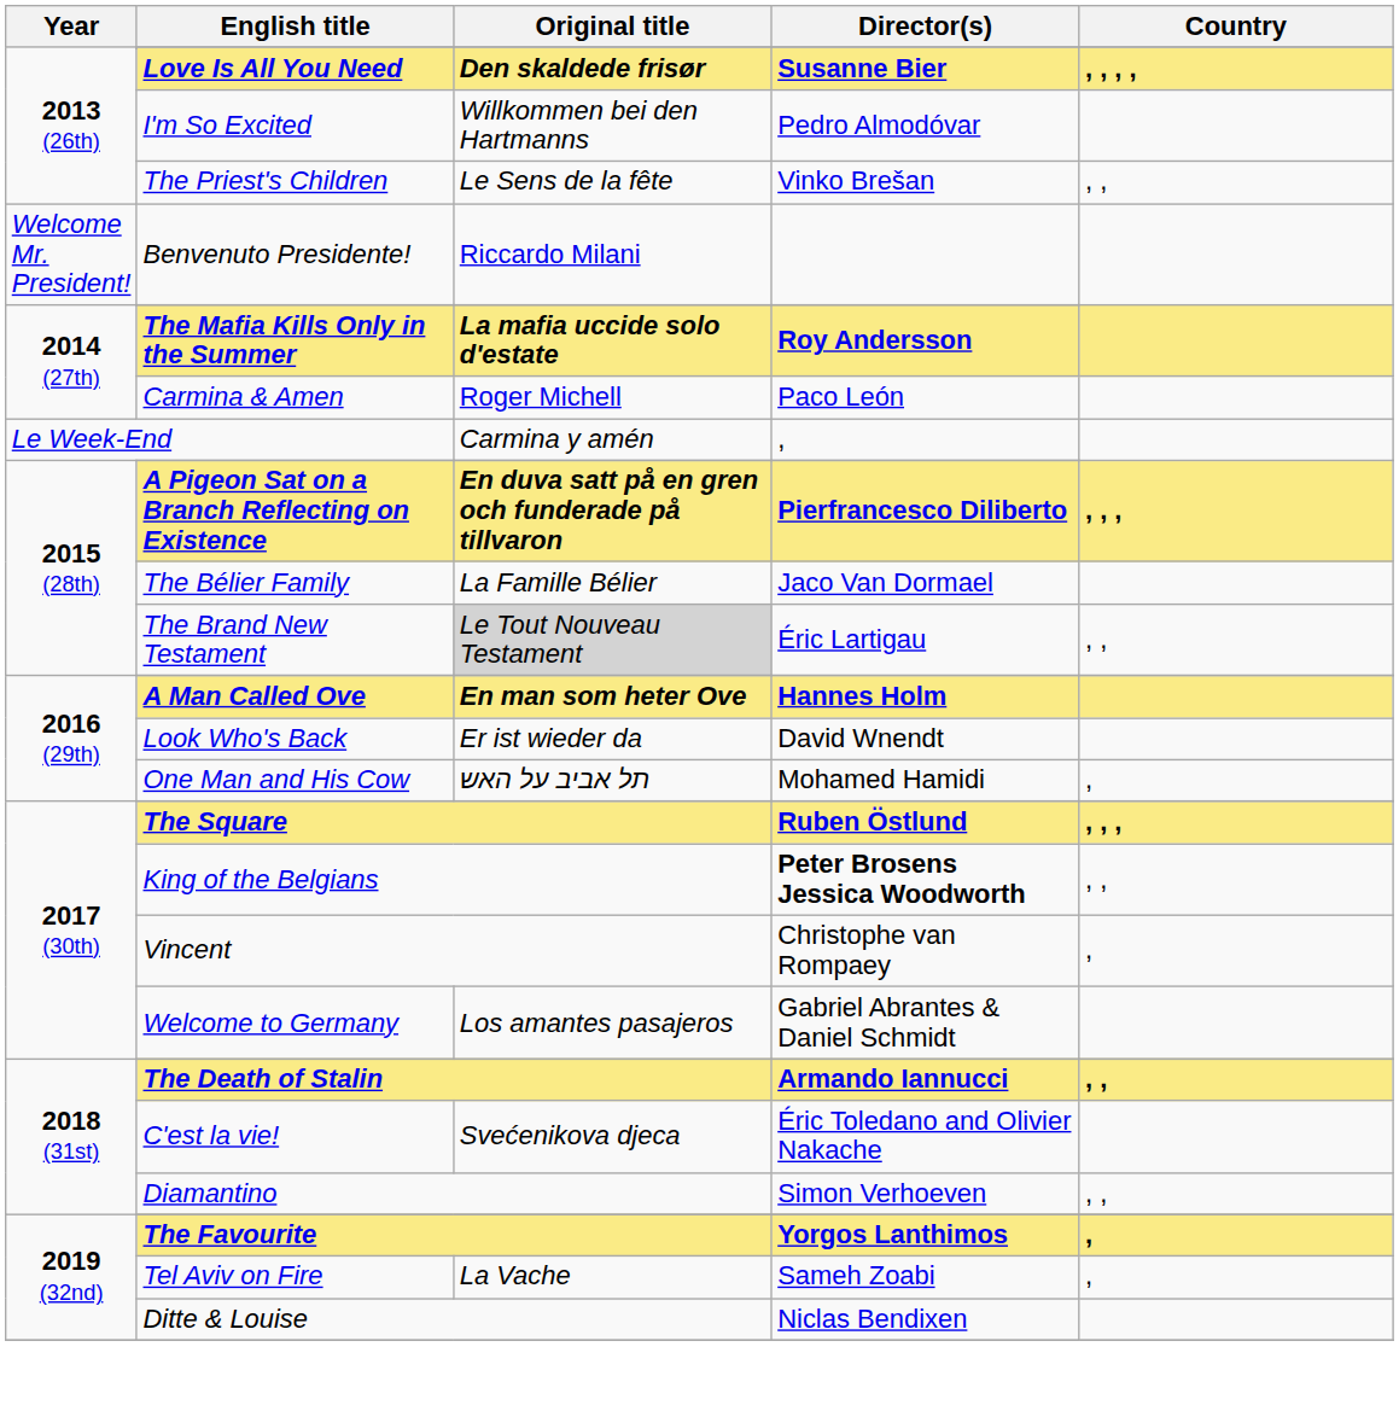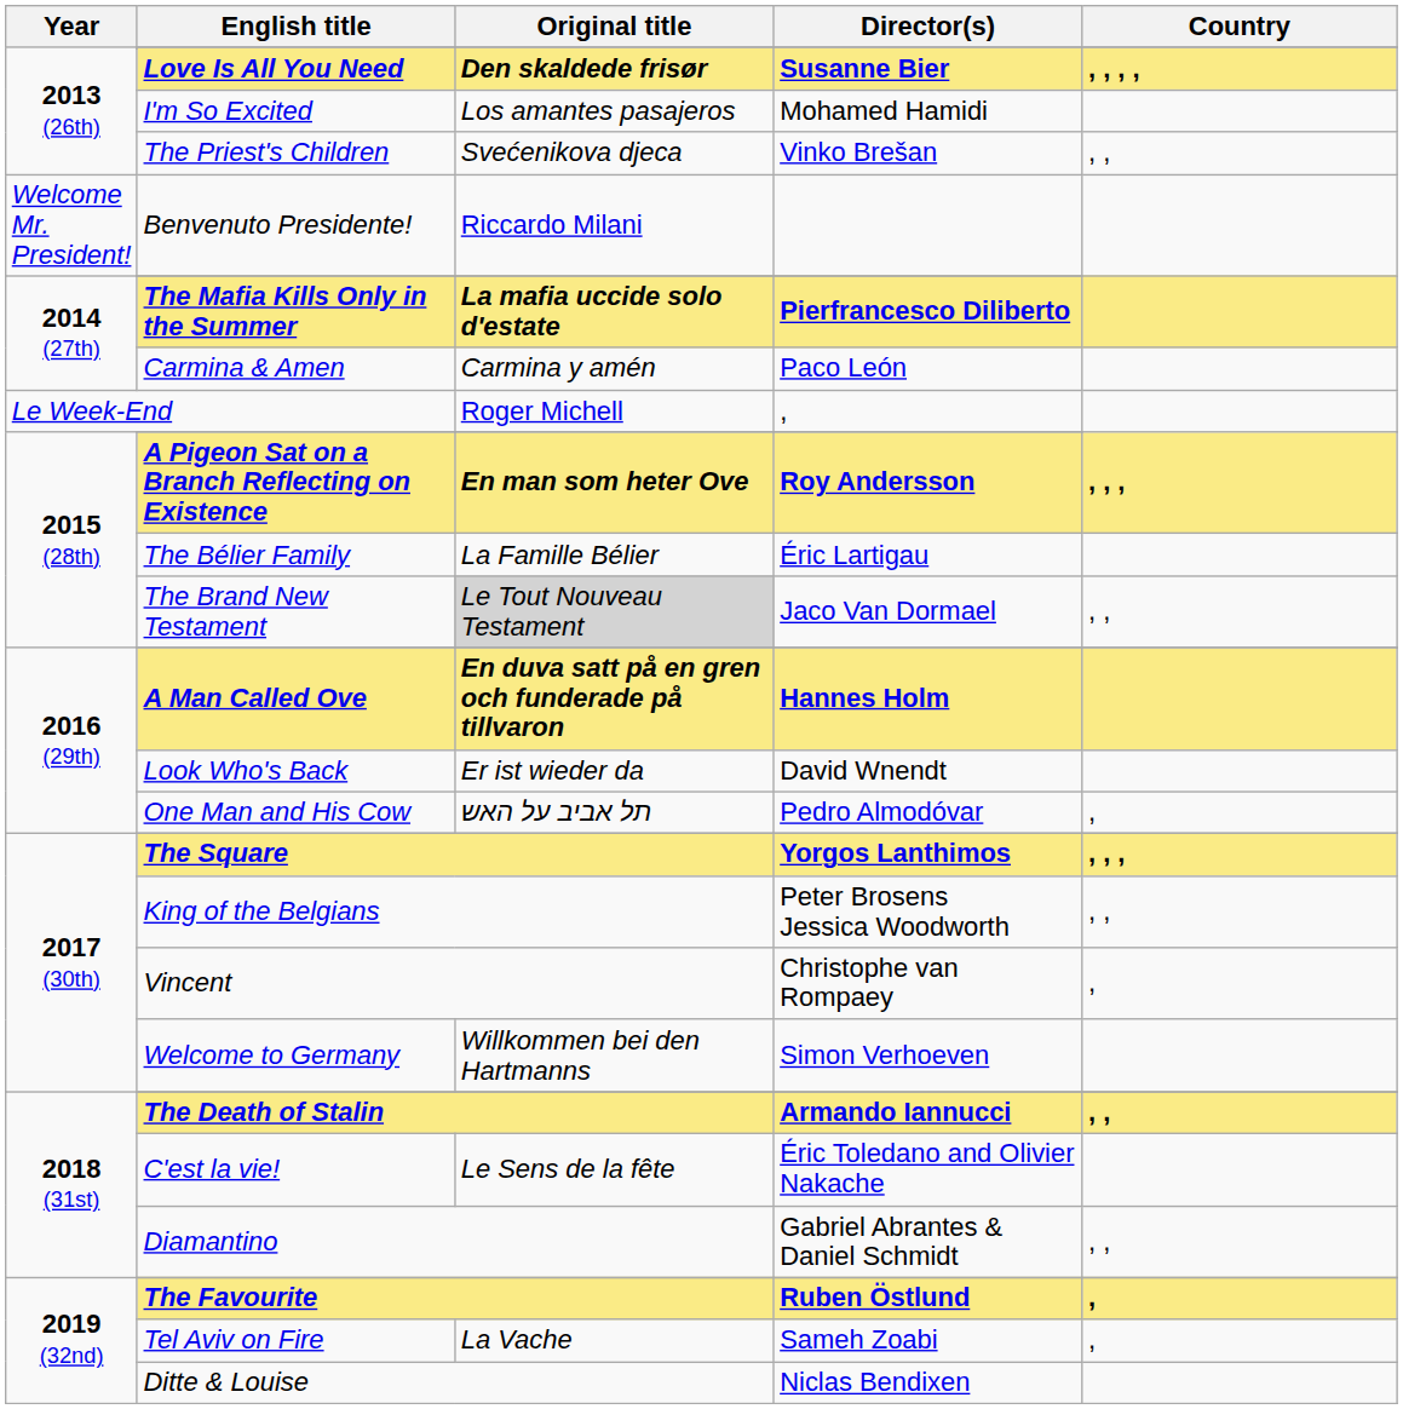I'm So Excited | Original title: Willkommen bei den Hartmanns -> Los amantes pasajeros
I'm So Excited | Director(s): Pedro Almodóvar -> Mohamed Hamidi
The Priest's Children | Original title: Le Sens de la fête -> Svećenikova djeca
The Mafia Kills Only in the Summer | Director(s): Roy Andersson -> Pierfrancesco Diliberto
Carmina & Amen | Original title: Roger Michell -> Carmina y amén
Le Week-End | Original title: Carmina y amén -> Roger Michell
A Pigeon Sat on a Branch Reflecting on Existence | Original title: En duva satt på en gren och funderade på tillvaron -> En man som heter Ove
A Pigeon Sat on a Branch Reflecting on Existence | Director(s): Pierfrancesco Diliberto -> Roy Andersson
The Bélier Family | Director(s): Jaco Van Dormael -> Éric Lartigau
The Brand New Testament | Director(s): Éric Lartigau -> Jaco Van Dormael
A Man Called Ove | Original title: En man som heter Ove -> En duva satt på en gren och funderade på tillvaron
One Man and His Cow | Director(s): Mohamed Hamidi -> Pedro Almodóvar
The Square | Director(s): Ruben Östlund -> Yorgos Lanthimos
King of the Belgians | Director(s): bold -> normal
Welcome to Germany | Original title: Los amantes pasajeros -> Willkommen bei den Hartmanns
Welcome to Germany | Director(s): Gabriel Abrantes & Daniel Schmidt -> Simon Verhoeven
C'est la vie! | Original title: Svećenikova djeca -> Le Sens de la fête
Diamantino | Director(s): Simon Verhoeven -> Gabriel Abrantes & Daniel Schmidt
The Favourite | Director(s): Yorgos Lanthimos -> Ruben Östlund
